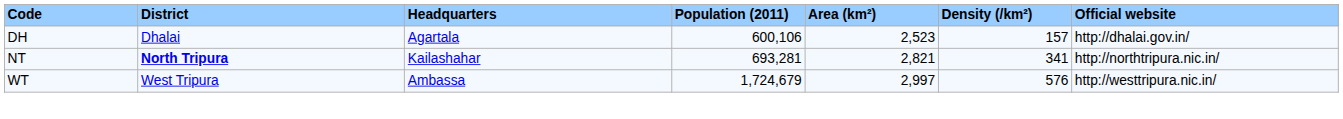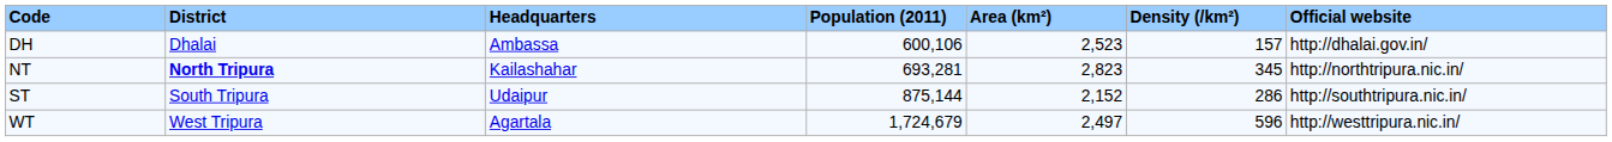DH | Headquarters: Agartala -> Ambassa
NT | Area (km²): 2,821 -> 2,823
NT | Density (/km²): 341 -> 345
+ row: ST | South Tripura | Udaipur | 875,144 | 2,152 | 286 | http://southtripura.nic.in/
WT | Headquarters: Ambassa -> Agartala
WT | Area (km²): 2,997 -> 2,497
WT | Density (/km²): 576 -> 596
